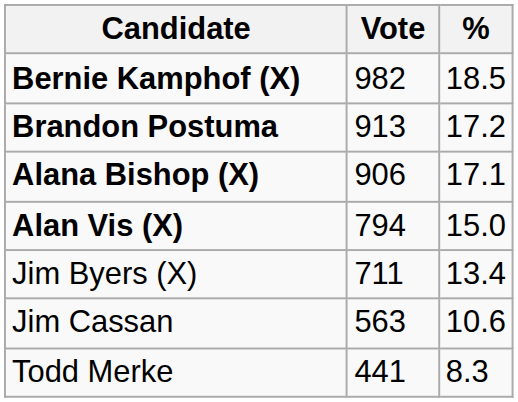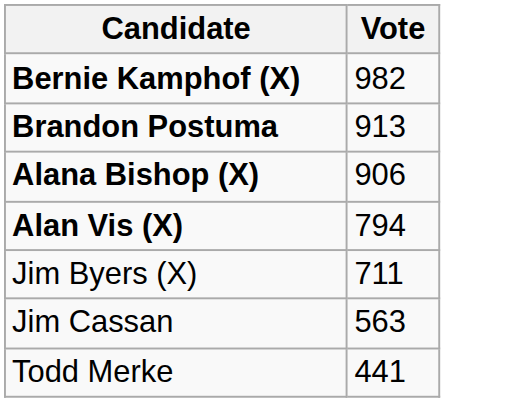- column: % | 18.5 | 17.2 | 17.1 | 15.0 | 13.4 | 10.6 | 8.3
